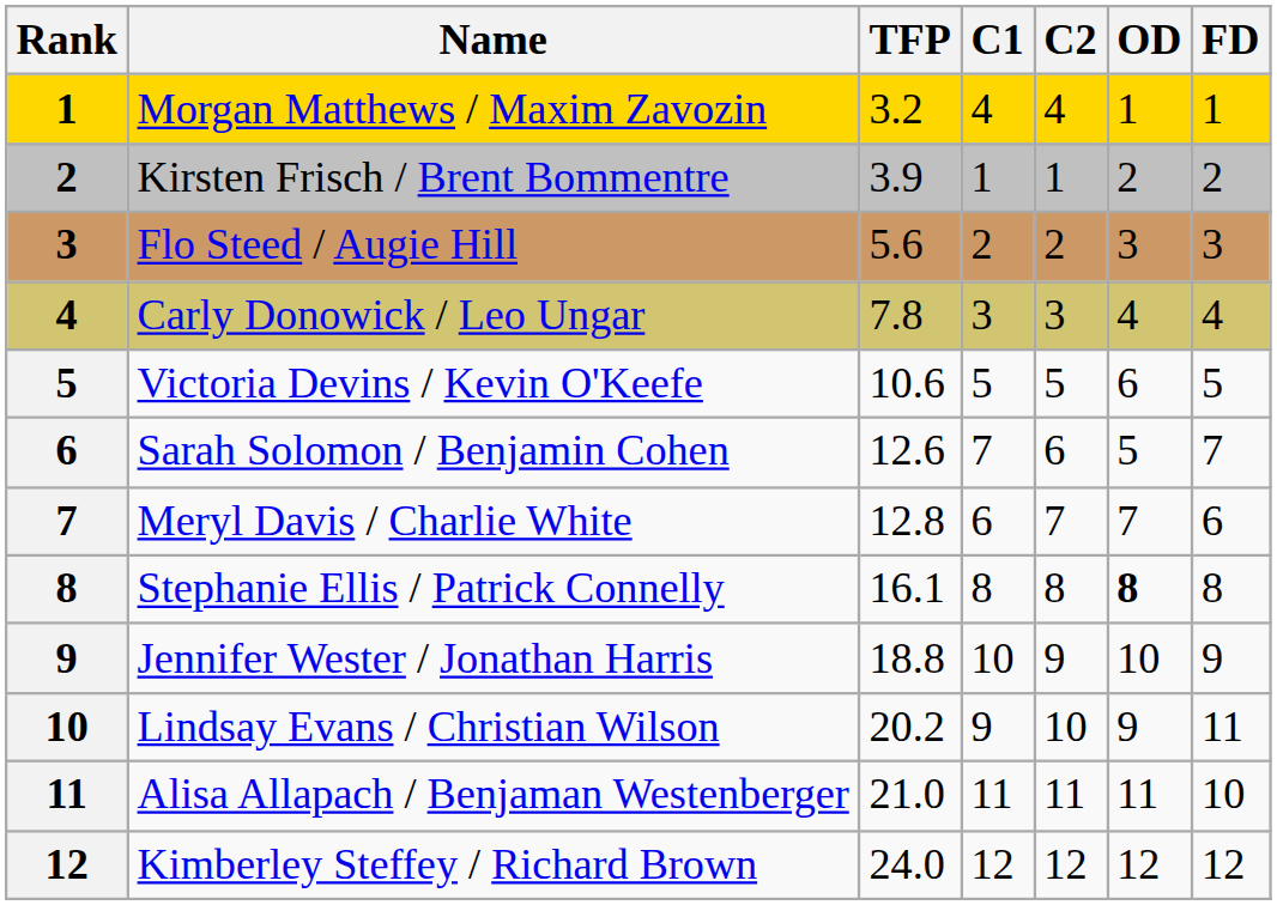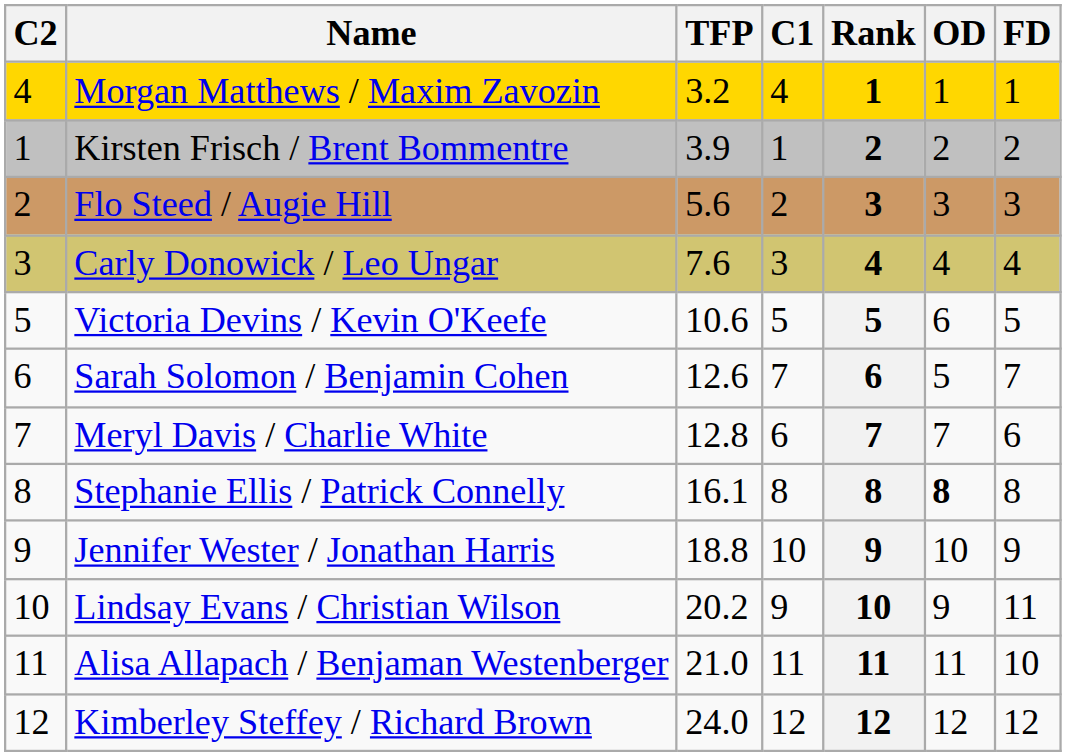columns swapped: Rank <-> C2
Carly Donowick / Leo Ungar | TFP: 7.8 -> 7.6
